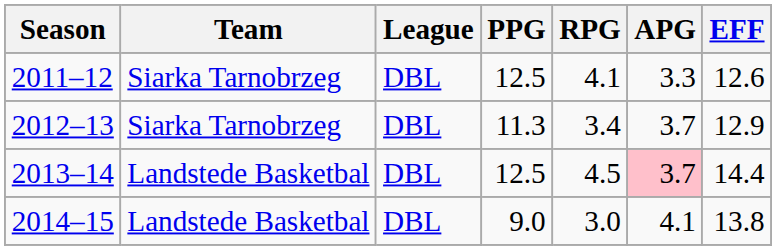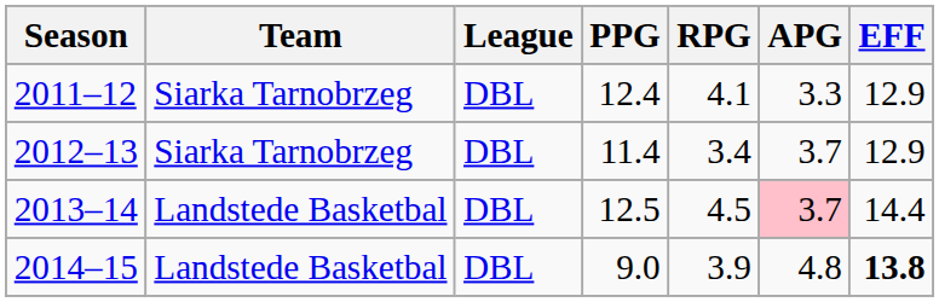2011–12 | PPG: 12.5 -> 12.4
2011–12 | EFF: 12.6 -> 12.9
2012–13 | PPG: 11.3 -> 11.4
2014–15 | RPG: 3.0 -> 3.9
2014–15 | APG: 4.1 -> 4.8
2014–15 | EFF: normal -> bold
